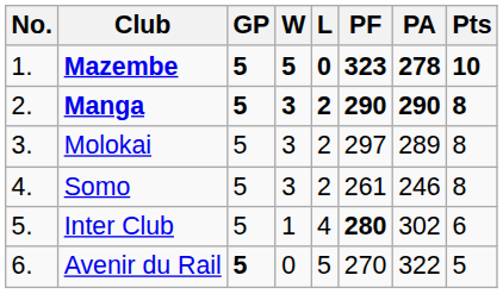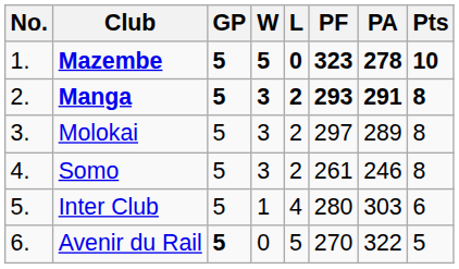Manga | PF: 290 -> 293
Manga | PA: 290 -> 291
Inter Club | PF: bold -> normal
Inter Club | PA: 302 -> 303
